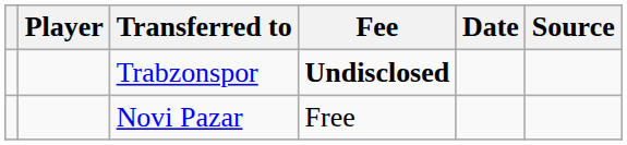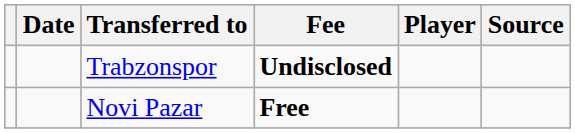columns swapped: Player <-> Date
Novi Pazar | Fee: normal -> bold
